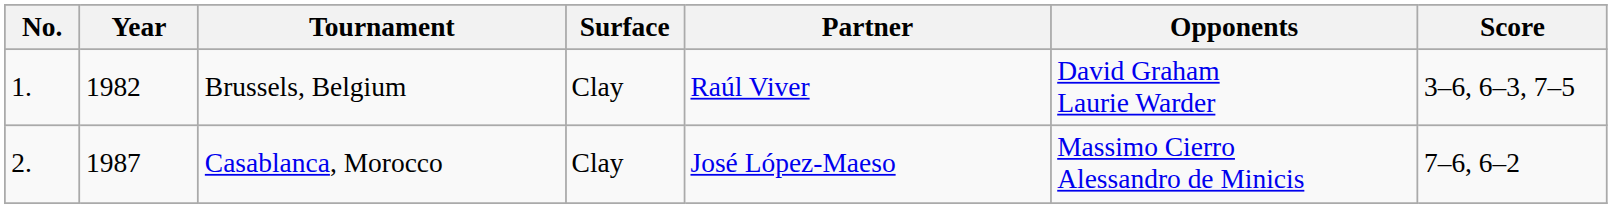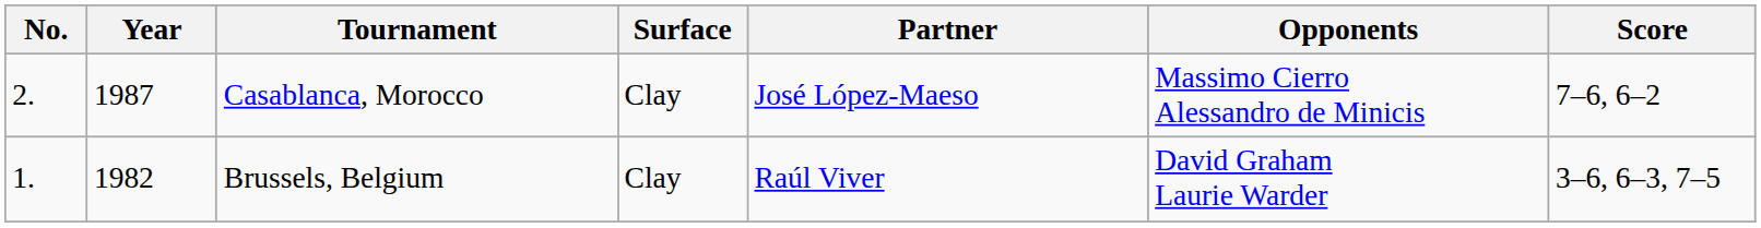rows swapped: Brussels, Belgium <-> Casablanca, Morocco
